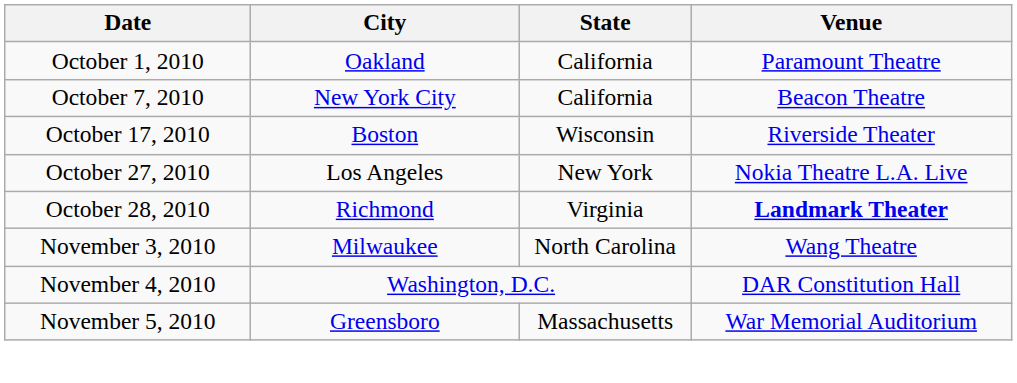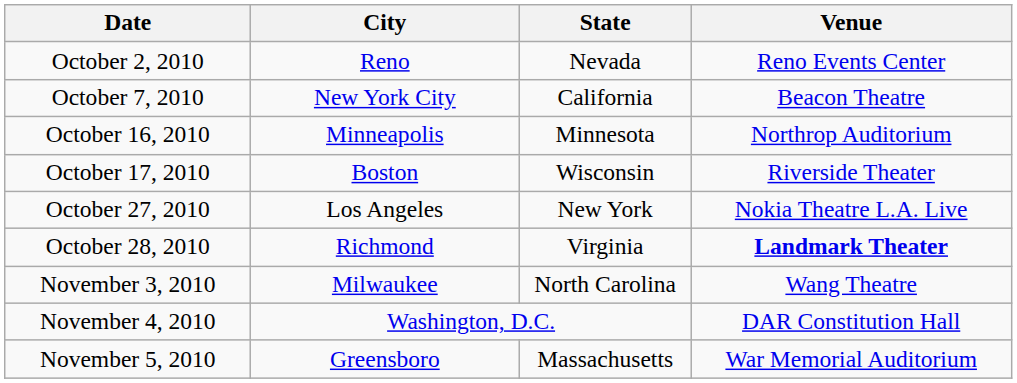- row: October 1, 2010 | Oakland | California | Paramount Theatre
+ row: October 2, 2010 | Reno | Nevada | Reno Events Center
+ row: October 16, 2010 | Minneapolis | Minnesota | Northrop Auditorium
